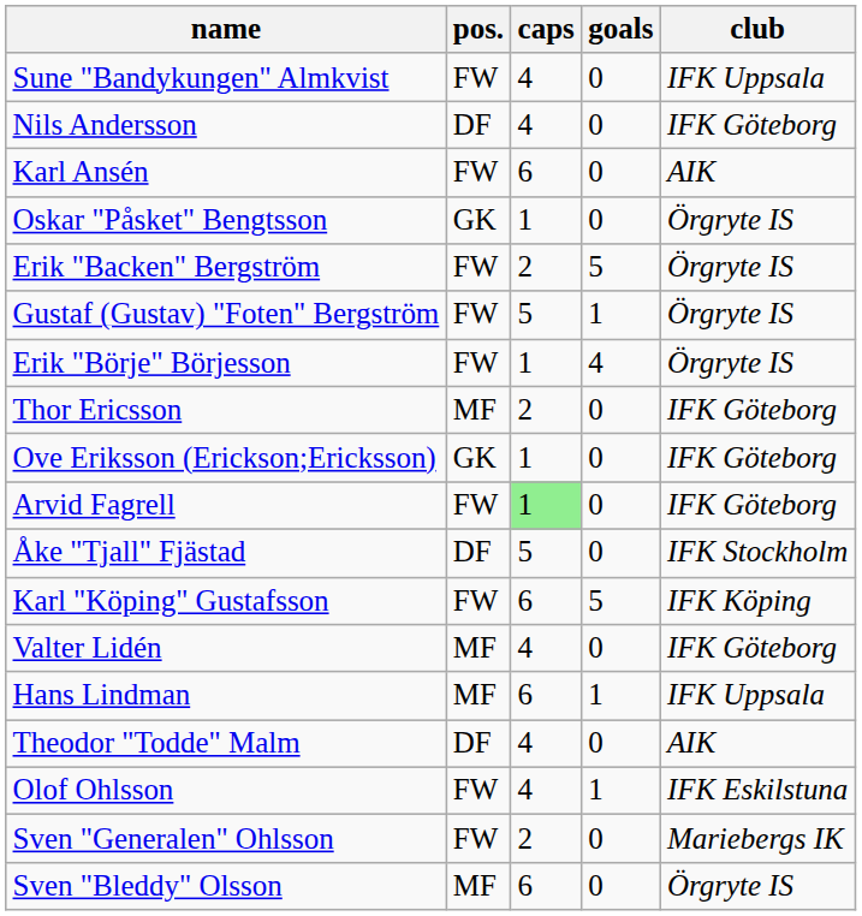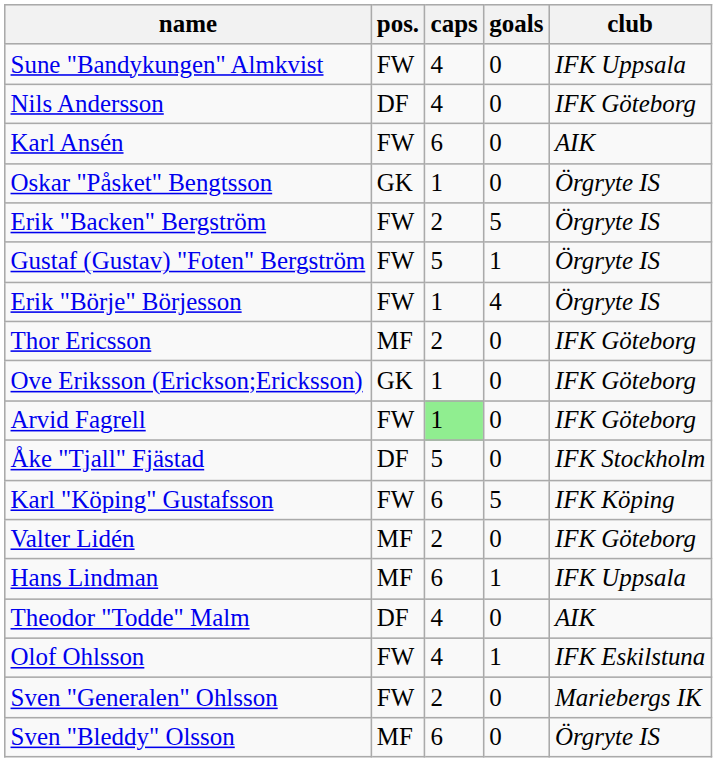Valter Lidén | caps: 4 -> 2
